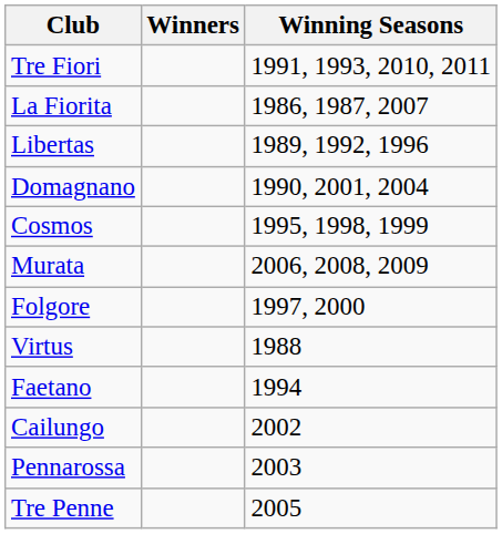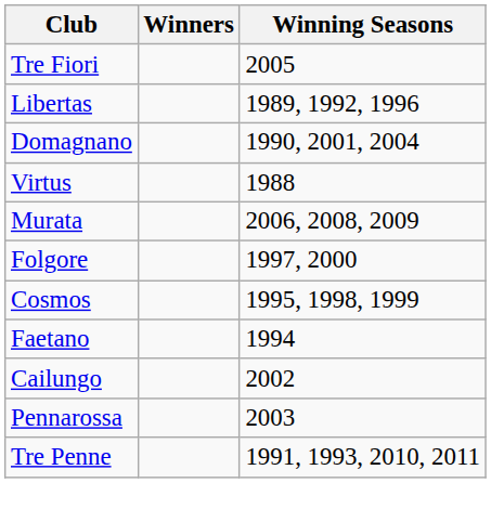Tre Fiori | Winning Seasons: 1991, 1993, 2010, 2011 -> 2005
- row: La Fiorita | 1986, 1987, 2007
rows swapped: Cosmos <-> Virtus
Tre Penne | Winning Seasons: 2005 -> 1991, 1993, 2010, 2011
